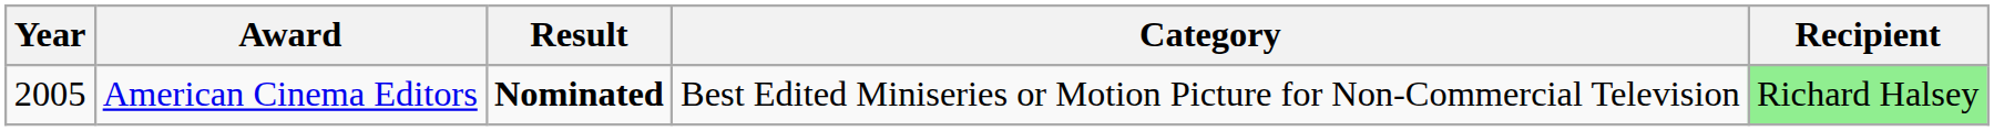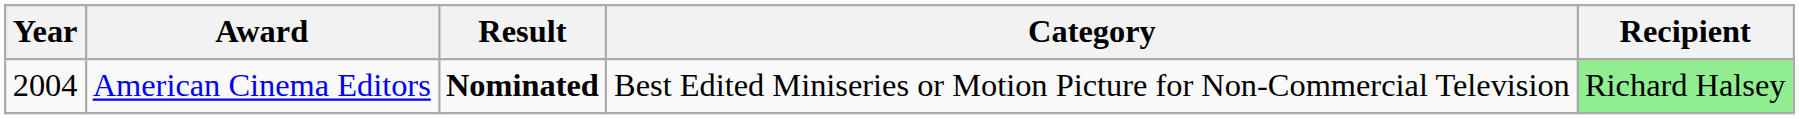American Cinema Editors | Year: 2005 -> 2004
